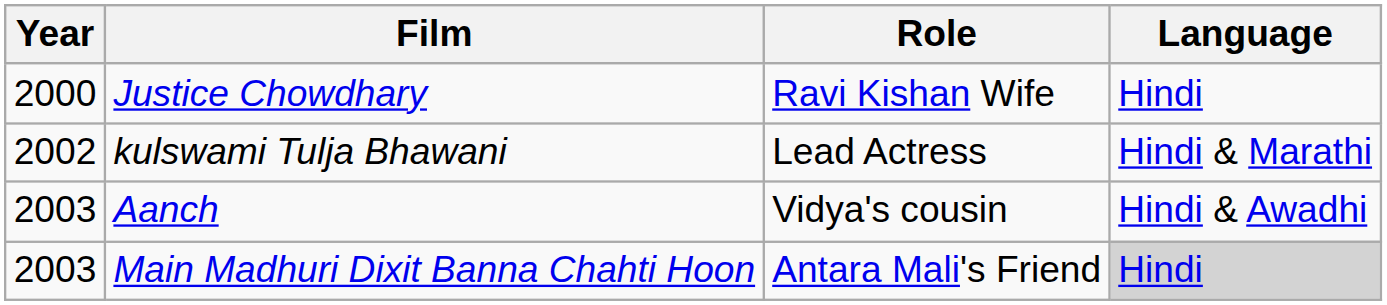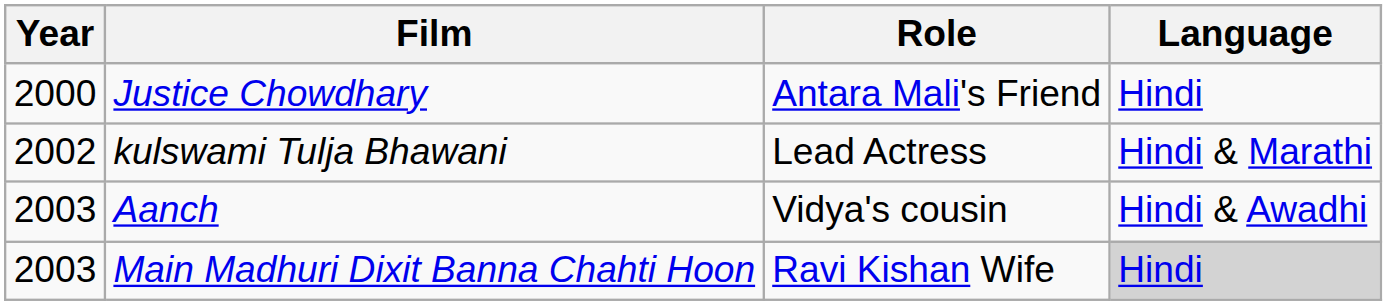Justice Chowdhary | Role: Ravi Kishan Wife -> Antara Mali's Friend
Main Madhuri Dixit Banna Chahti Hoon | Role: Antara Mali's Friend -> Ravi Kishan Wife
